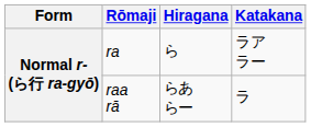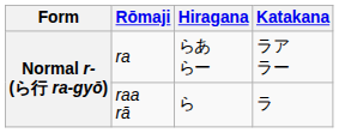ra | Hiragana: ら -> らあ らー
raa rā | Hiragana: らあ らー -> ら
